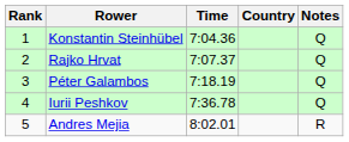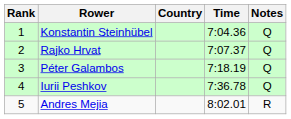columns swapped: Country <-> Time
